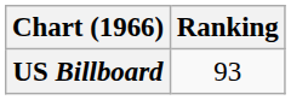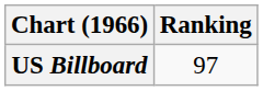US Billboard | Ranking: 93 -> 97
